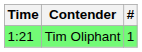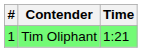columns swapped: # <-> Time
